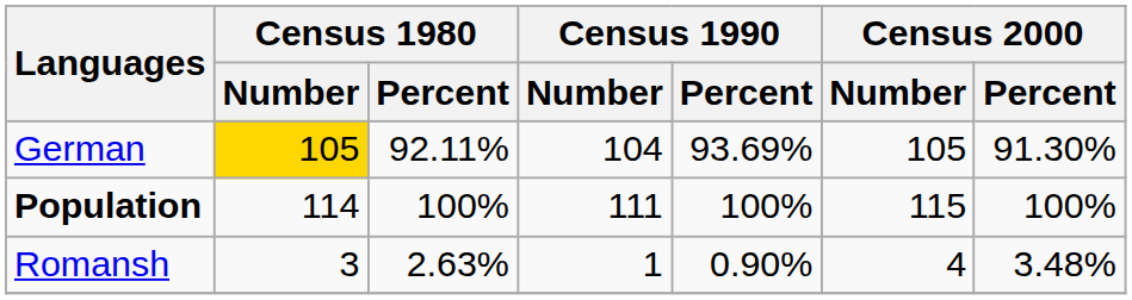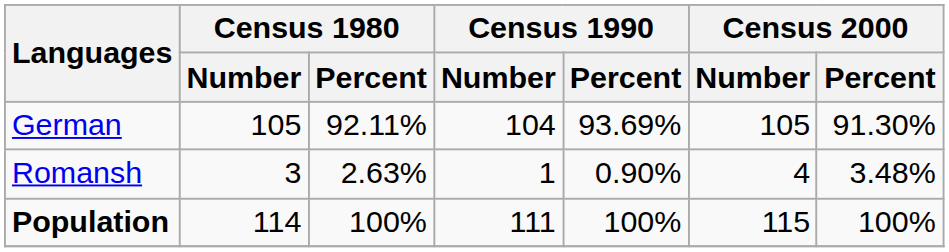German | Census 1980 / Number: gold background -> no background
rows swapped: Romansh <-> Population
